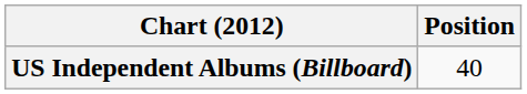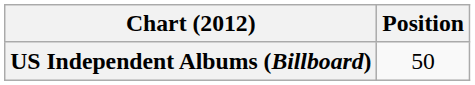US Independent Albums (Billboard) | Position: 40 -> 50
